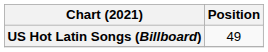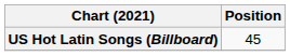US Hot Latin Songs (Billboard) | Position: 49 -> 45
